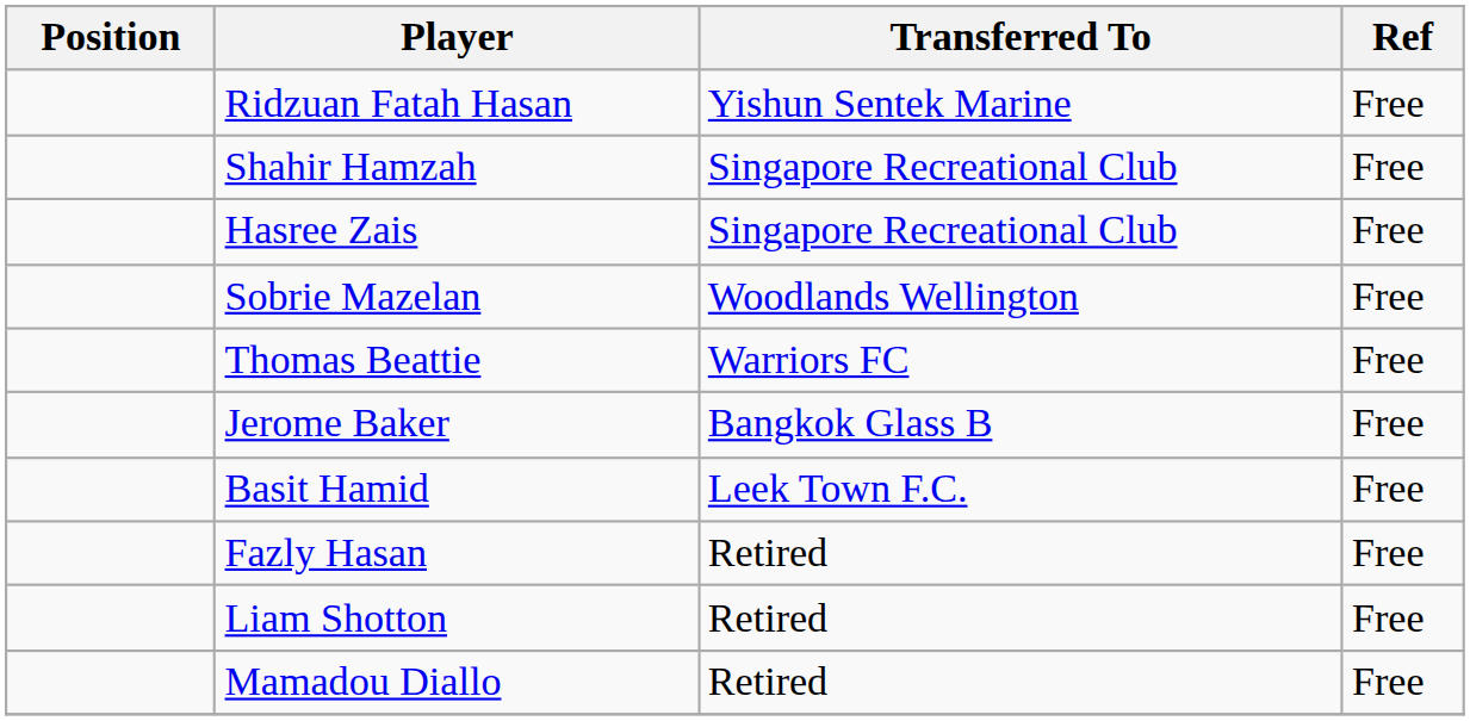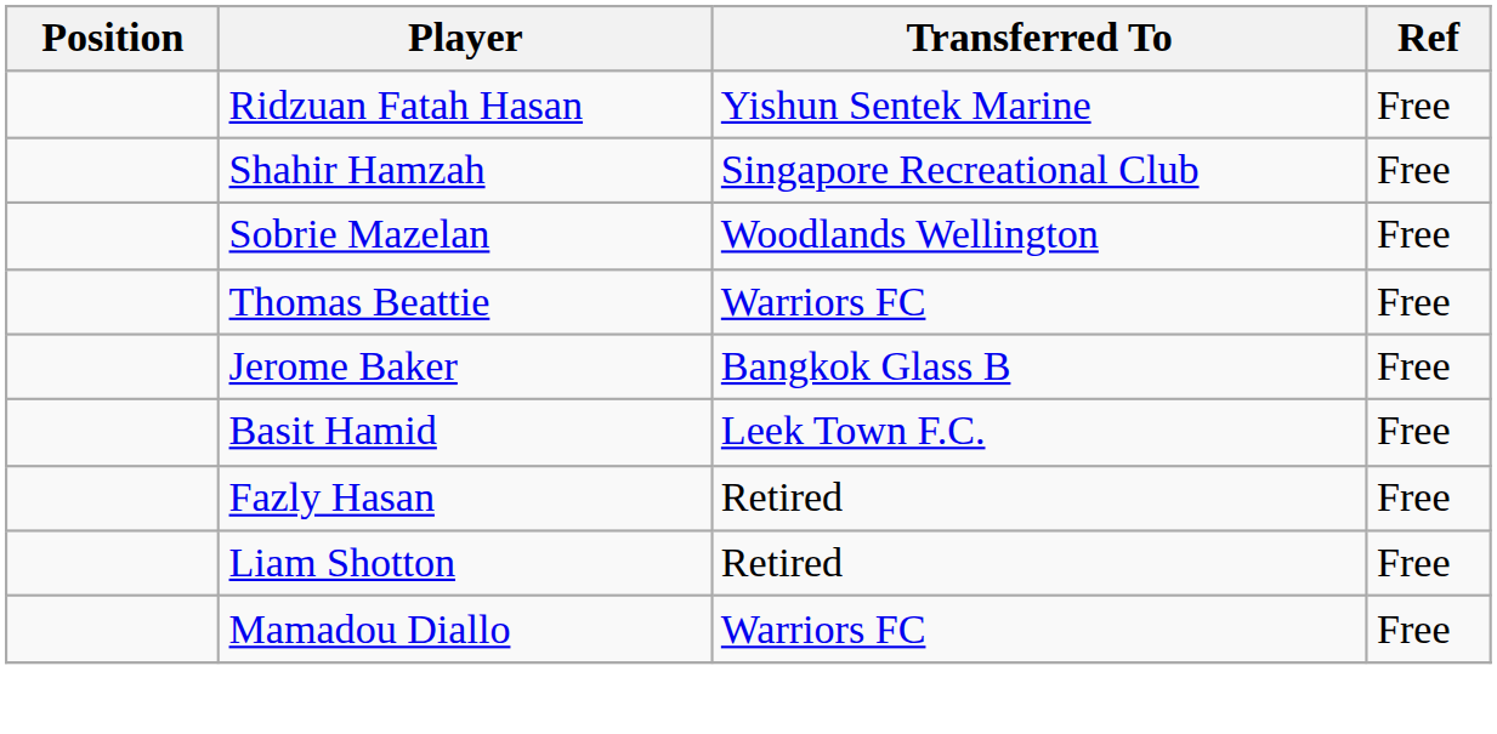- row: Hasree Zais | Singapore Recreational Club | Free
Mamadou Diallo | Transferred To: Retired -> Warriors FC
